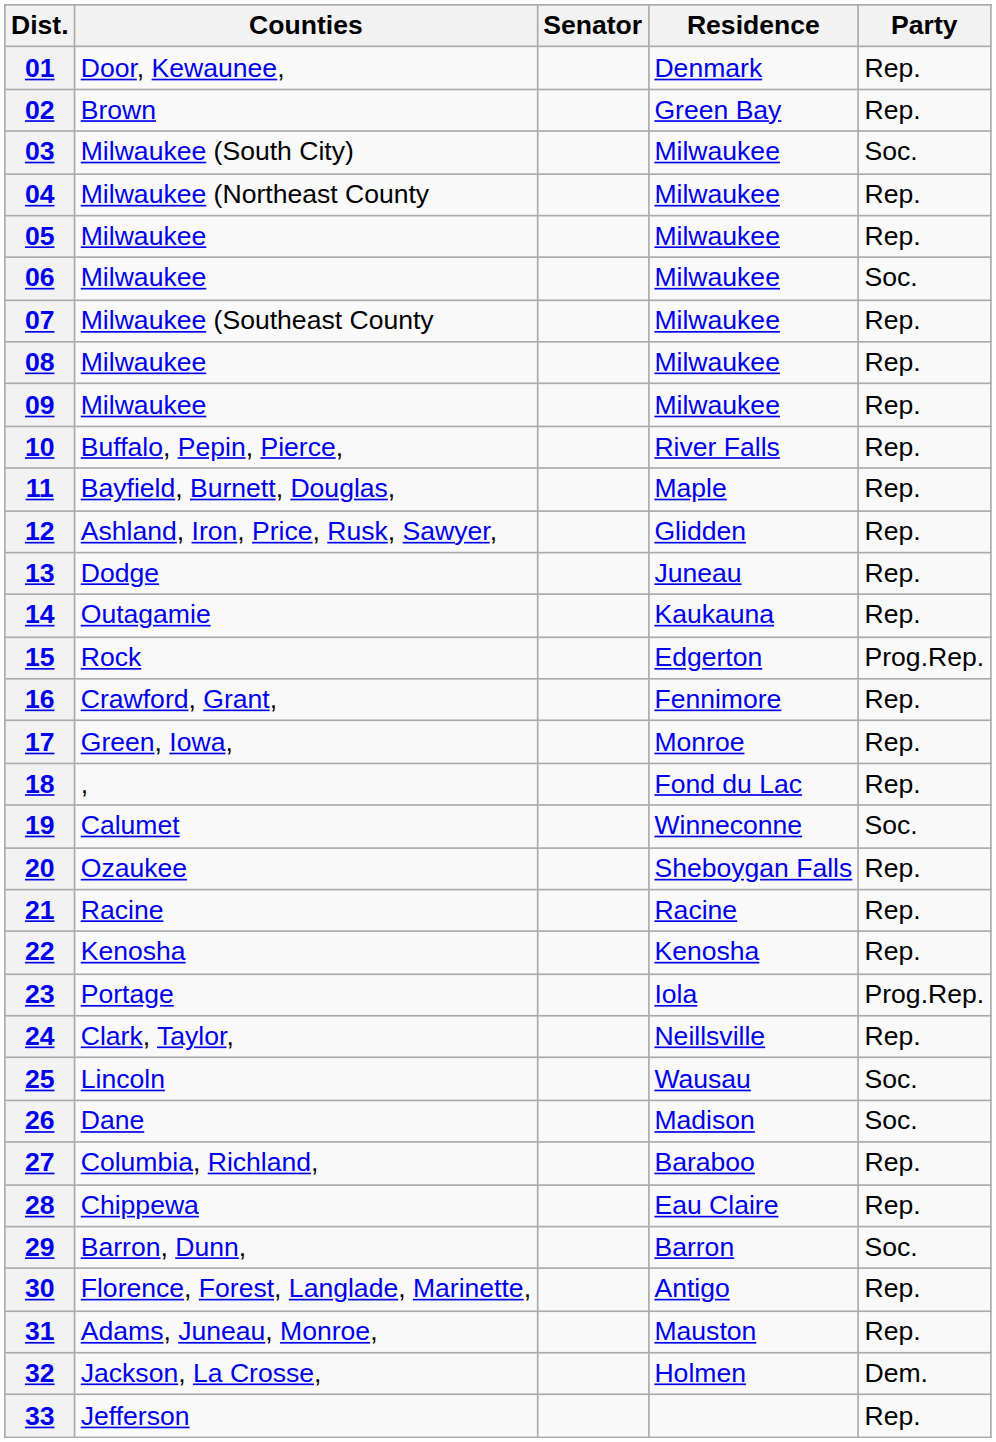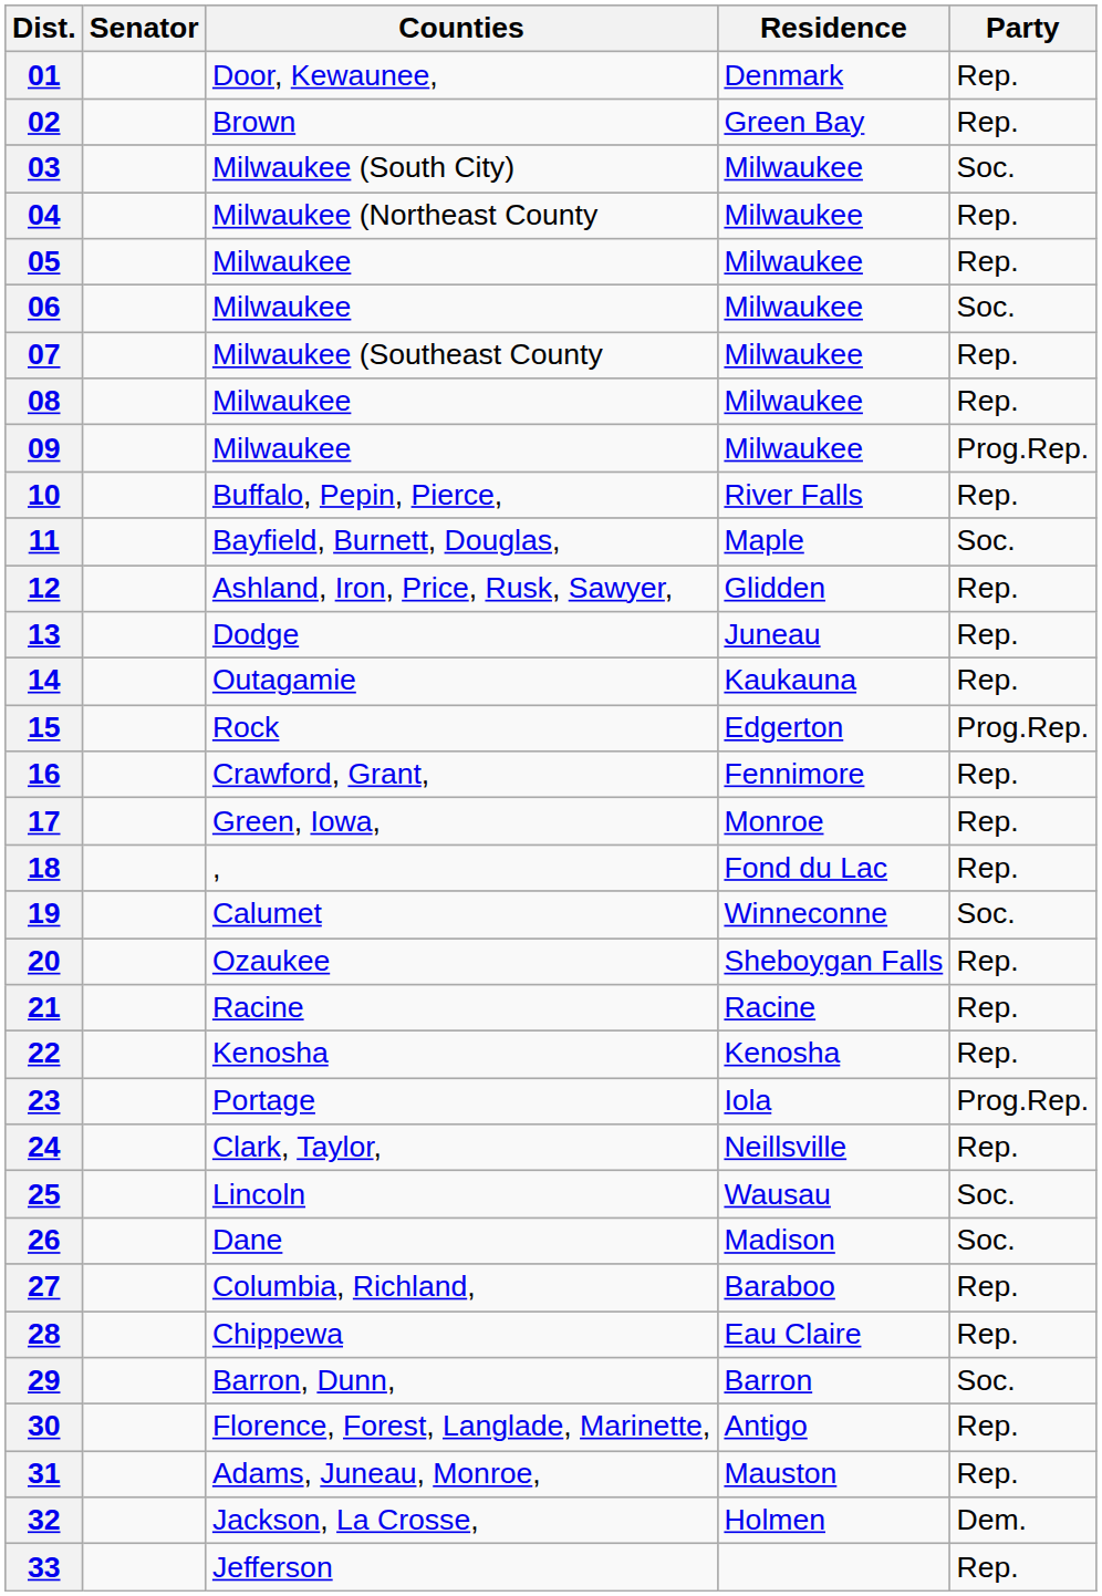columns swapped: Counties <-> Senator
09 | Party: Rep. -> Prog.Rep.
11 | Party: Rep. -> Soc.
